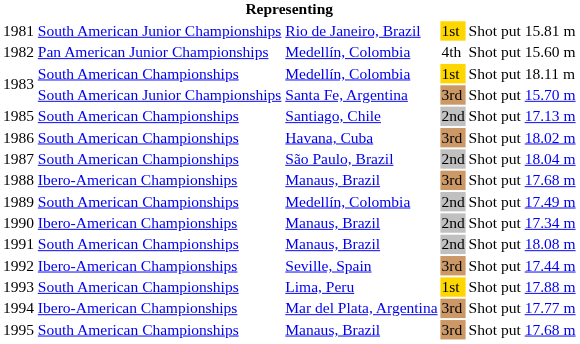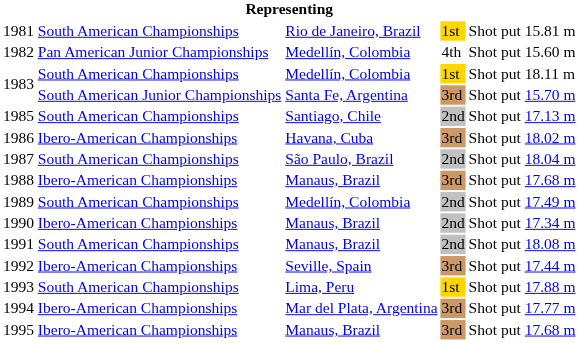1981 | column 2: South American Junior Championships -> South American Championships
1986 | column 2: South American Championships -> Ibero-American Championships
1995 | column 2: South American Championships -> Ibero-American Championships
